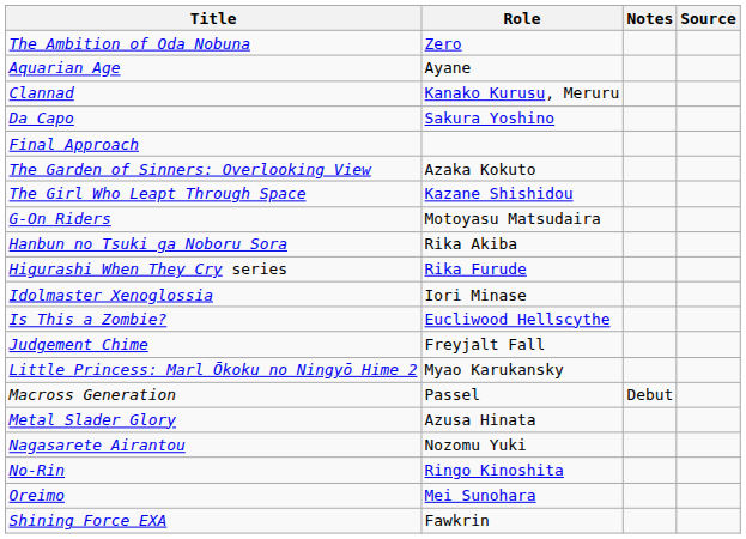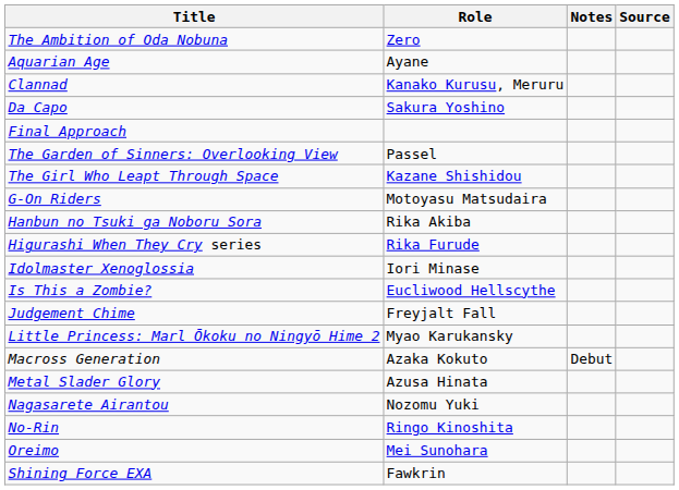The Garden of Sinners: Overlooking View | Role: Azaka Kokuto -> Passel
Macross Generation | Role: Passel -> Azaka Kokuto
